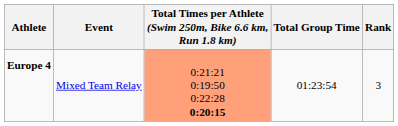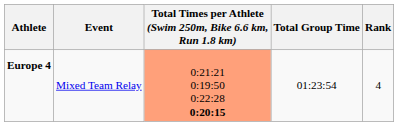Europe 4 | Rank: 3 -> 4
